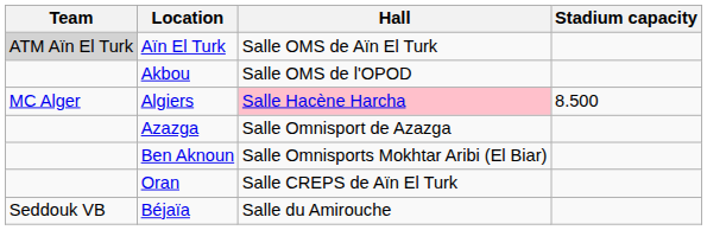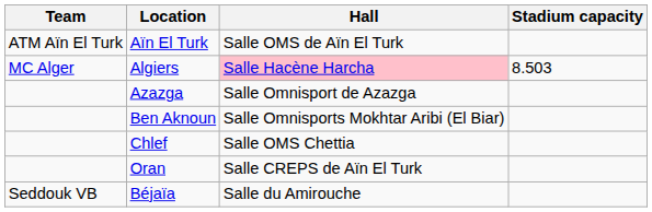Aïn El Turk | Team: lightgrey background -> no background
- row: Akbou | Salle OMS de l'OPOD
Algiers | Stadium capacity: 8.500 -> 8.503
+ row: Chlef | Salle OMS Chettia
